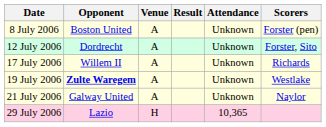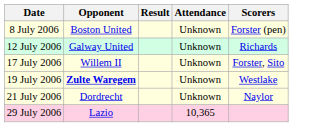- column: Venue | A | A | A | A | A | H
12 July 2006 | Opponent: Dordrecht -> Galway United
12 July 2006 | Scorers: Forster, Sito -> Richards
17 July 2006 | Scorers: Richards -> Forster, Sito
21 July 2006 | Opponent: Galway United -> Dordrecht
